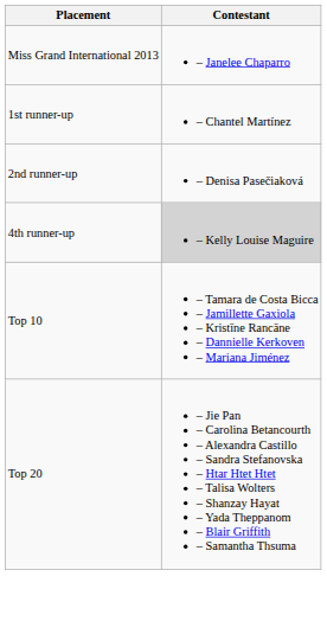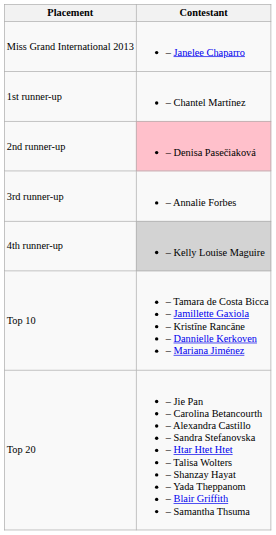2nd runner-up | Contestant: no background -> pink background
+ row: 3rd runner-up | – Annalie Forbes
